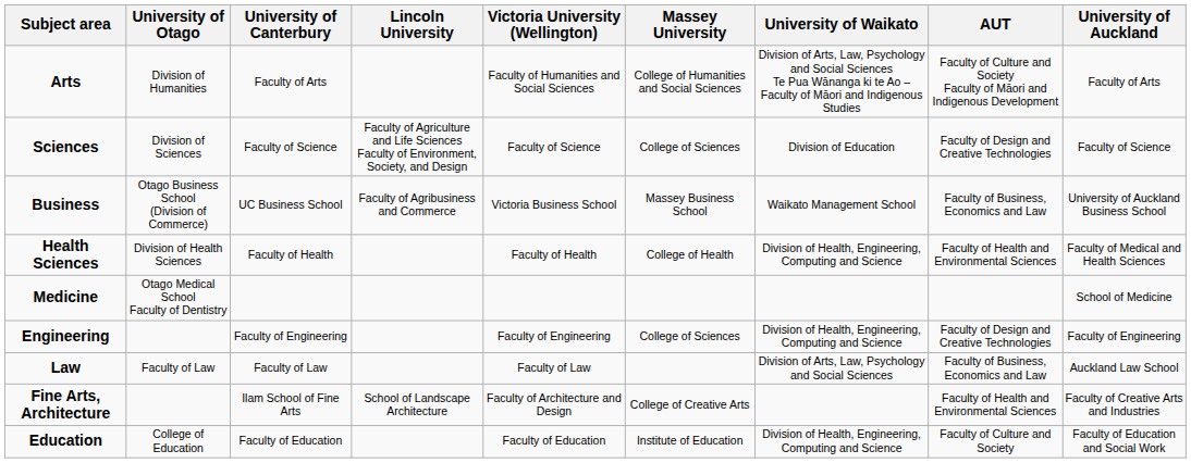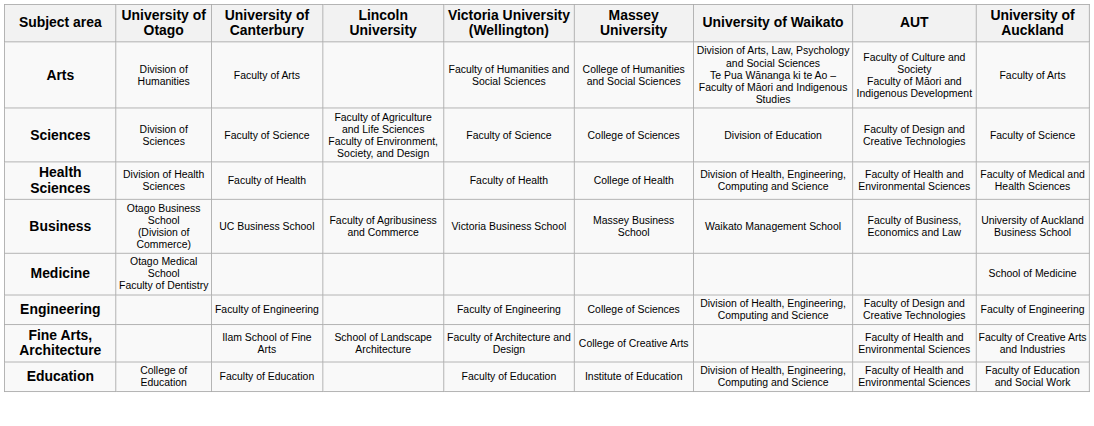rows swapped: Business <-> Health Sciences
- row: Law | Faculty of Law | Faculty of Law | Faculty of Law | Division of Arts, Law, Psychology and Social Sciences | Faculty of Business, Economics and Law | Auckland Law School
Education | AUT: Faculty of Culture and Society -> Faculty of Health and Environmental Sciences
